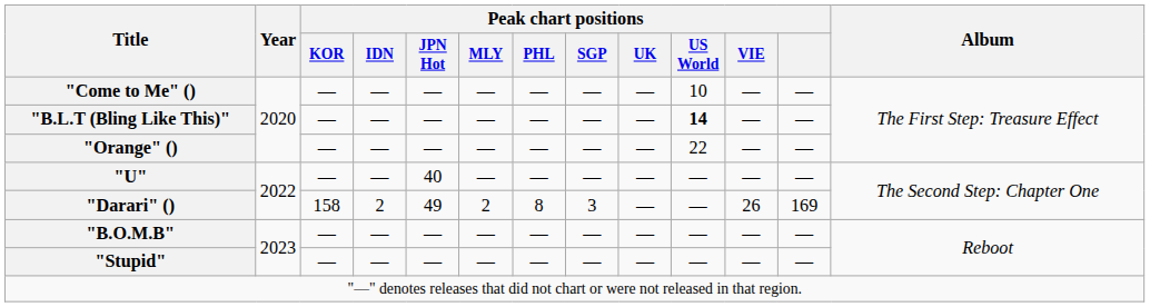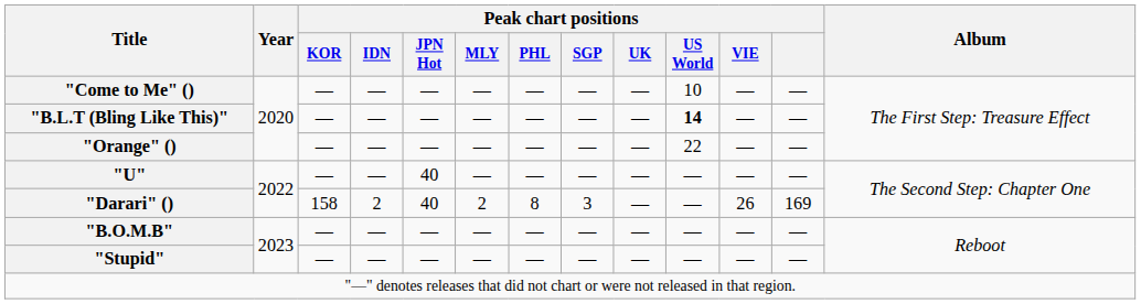"Darari" () | Peak chart positions / JPN Hot: 49 -> 40
